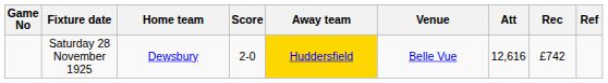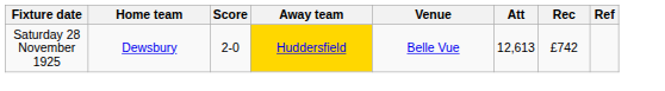- column: Game No
Saturday 28 November 1925 | Att: 12,616 -> 12,613
